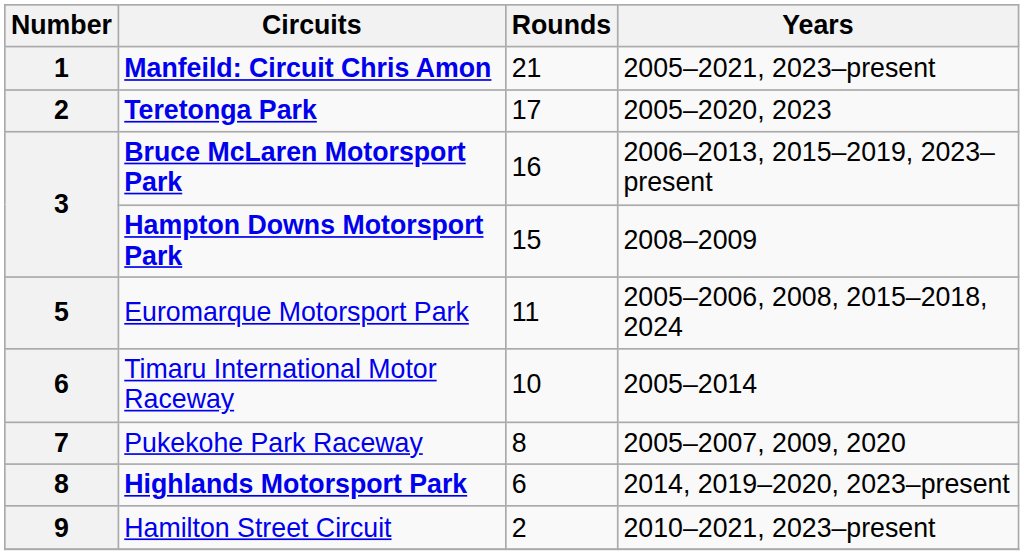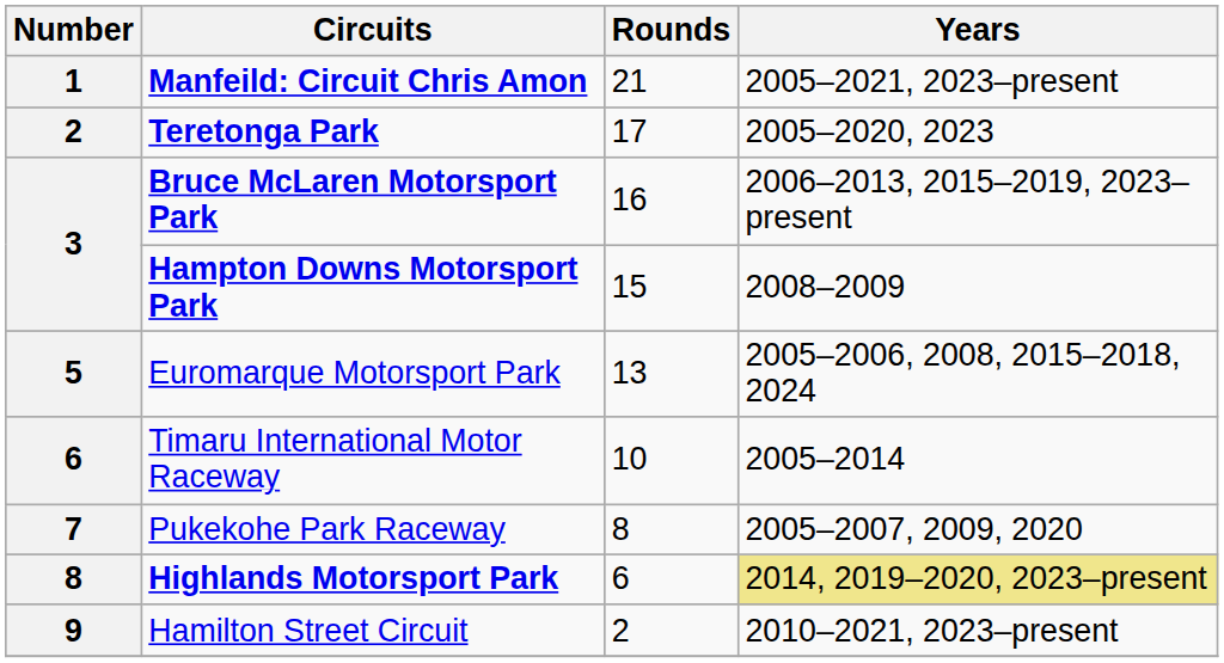Euromarque Motorsport Park | Rounds: 11 -> 13
Highlands Motorsport Park | Years: no background -> khaki background
